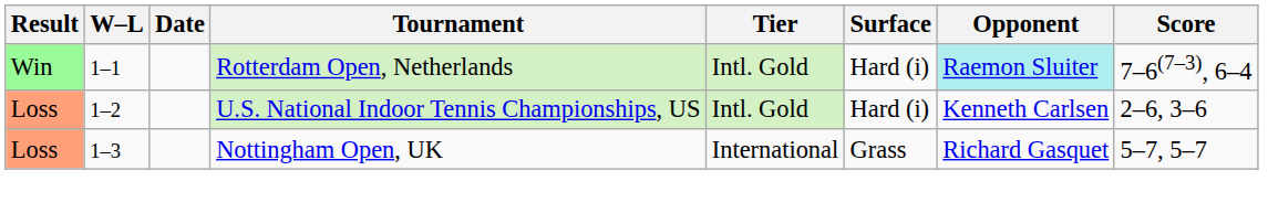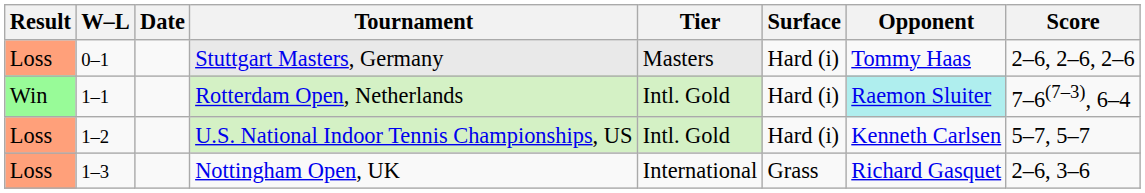+ row: Loss | 0–1 | Stuttgart Masters, Germany | Masters | Hard (i) | Tommy Haas | 2–6, 2–6, 2–6
U.S. National Indoor Tennis Championships, US | Score: 2–6, 3–6 -> 5–7, 5–7
Nottingham Open, UK | Score: 5–7, 5–7 -> 2–6, 3–6
